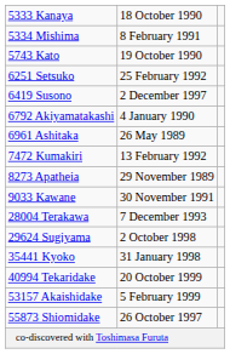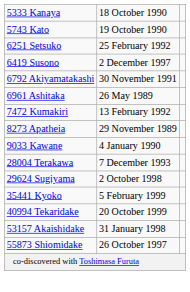- row: 5334 Mishima | 8 February 1991
6792 Akiyamatakashi | column 2: 4 January 1990 -> 30 November 1991
9033 Kawane | column 2: 30 November 1991 -> 4 January 1990
35441 Kyoko | column 2: 31 January 1998 -> 5 February 1999
53157 Akaishidake | column 2: 5 February 1999 -> 31 January 1998
